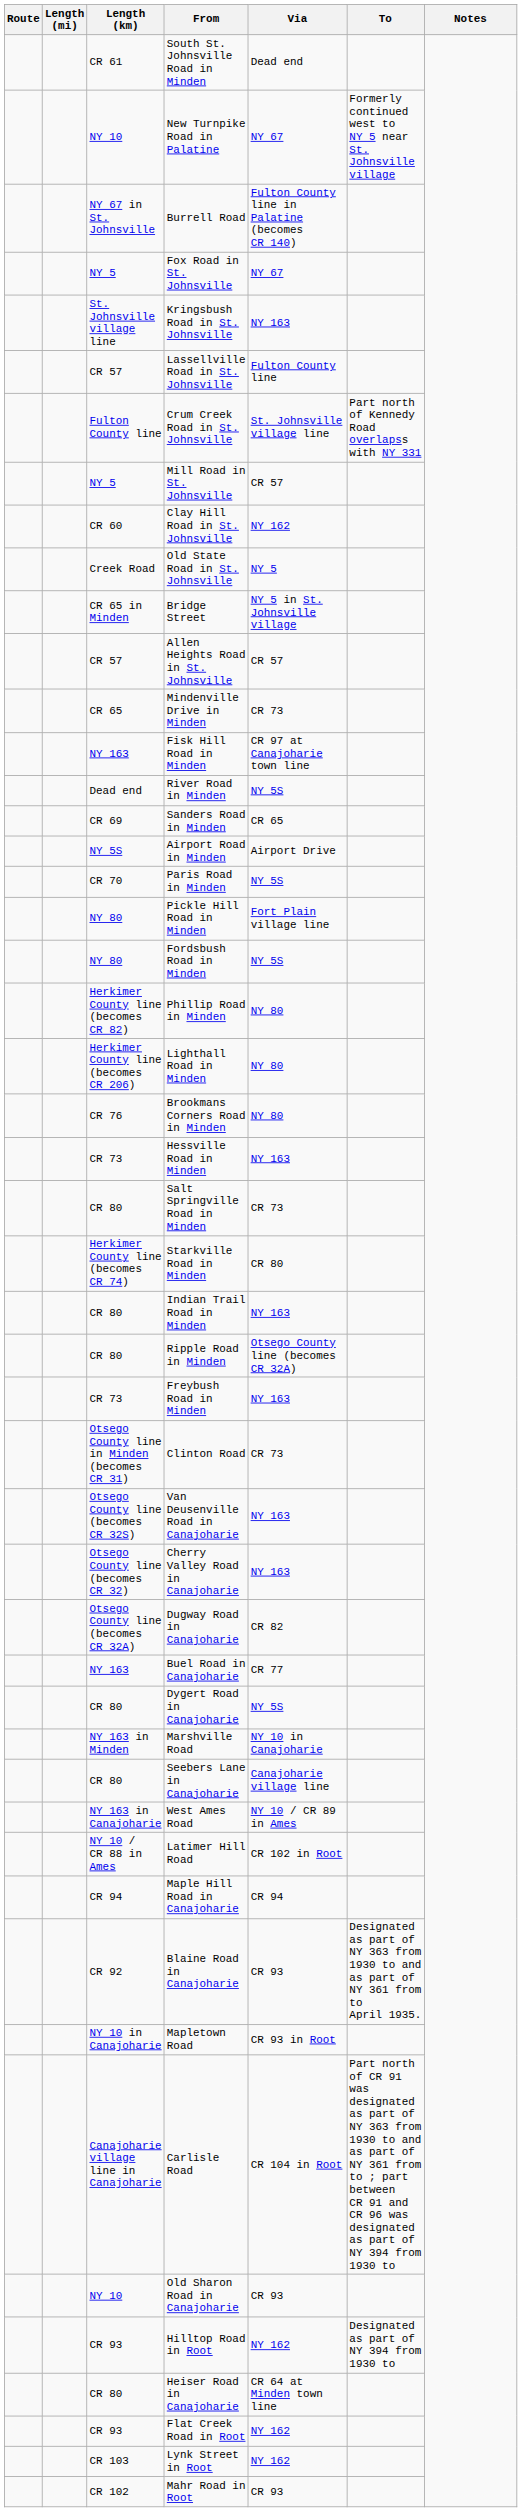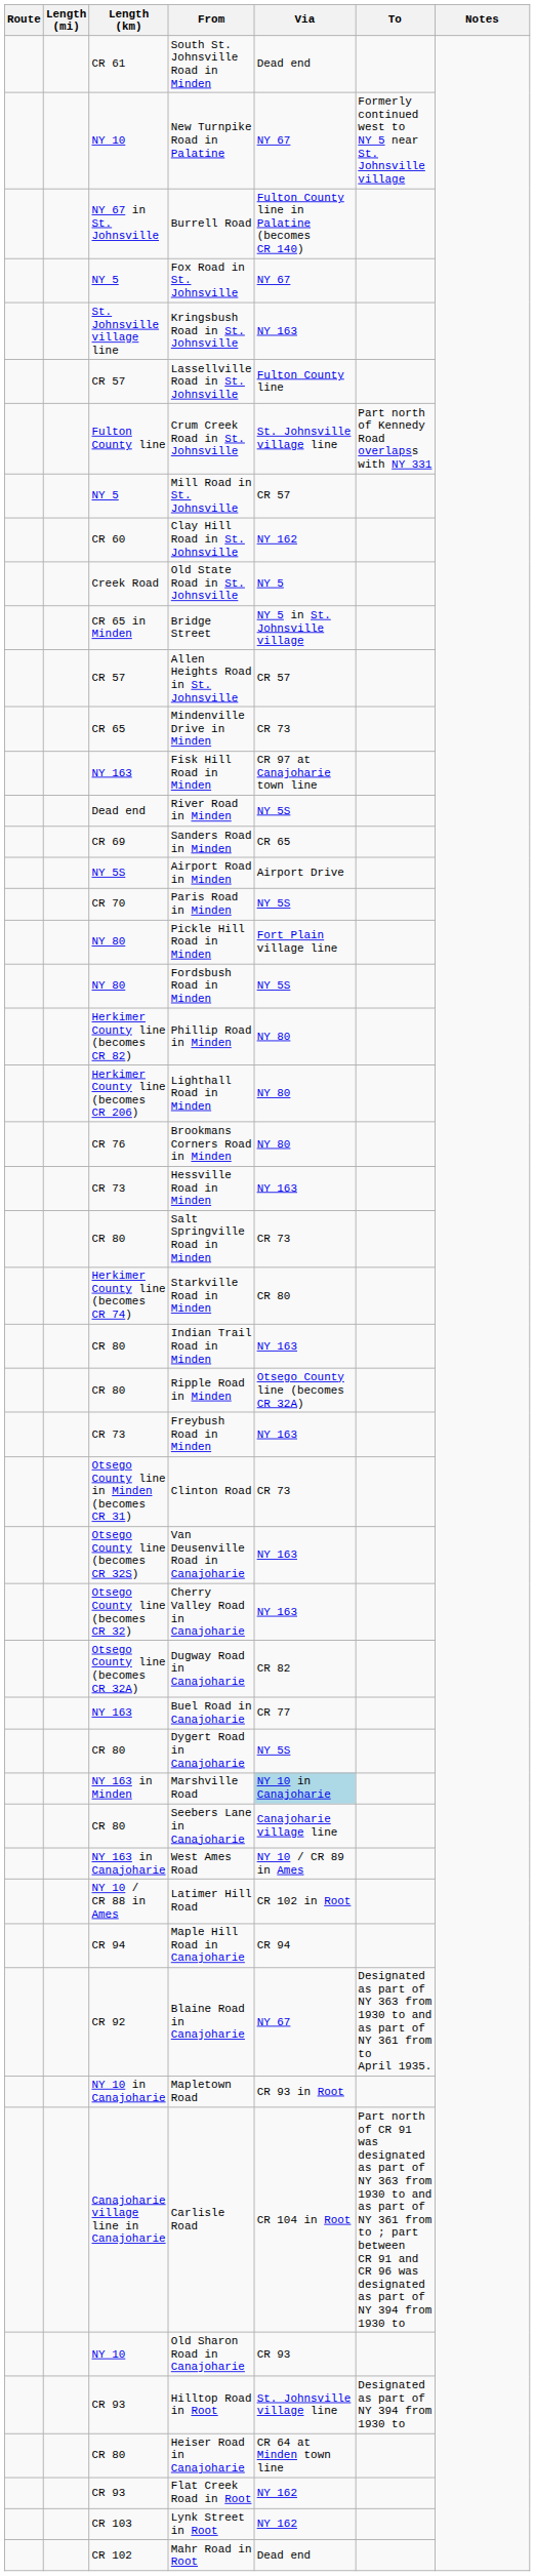Marshville Road | Via: no background -> lightblue background
Blaine Road in Canajoharie | Via: CR 93 -> NY 67
Hilltop Road in Root | Via: NY 162 -> St. Johnsville village line
Mahr Road in Root | Via: CR 93 -> Dead end
